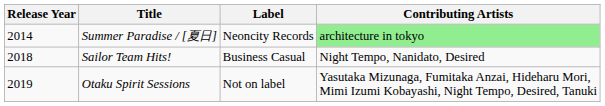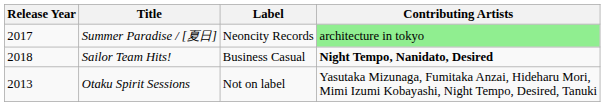Summer Paradise / [夏日] | Release Year: 2014 -> 2017
Sailor Team Hits! | Contributing Artists: normal -> bold
Otaku Spirit Sessions | Release Year: 2019 -> 2013
